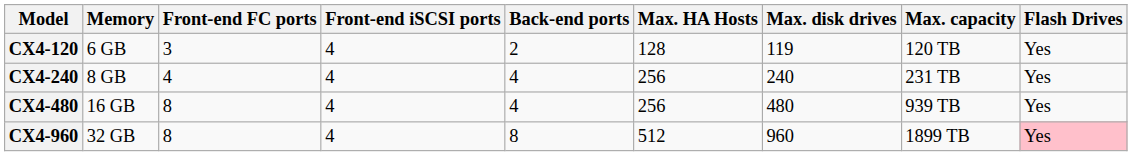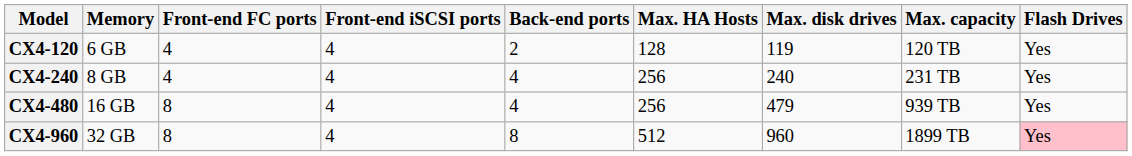CX4-120 | Front-end FC ports: 3 -> 4
CX4-480 | Max. disk drives: 480 -> 479
